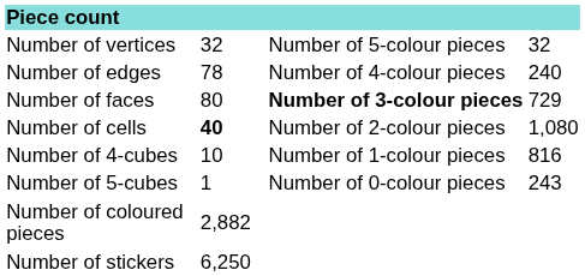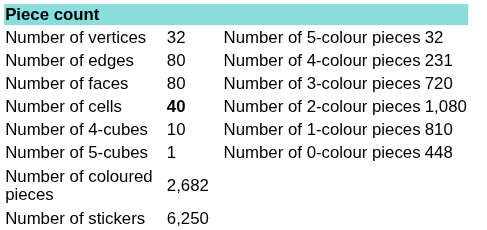Number of edges | column 2: 78 -> 80
Number of edges | column 4: 240 -> 231
Number of faces | column 3: bold -> normal
Number of faces | column 4: 729 -> 720
Number of 4-cubes | column 4: 816 -> 810
Number of 5-cubes | column 4: 243 -> 448
Number of coloured pieces | column 2: 2,882 -> 2,682
